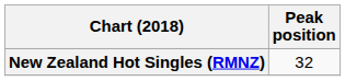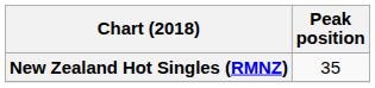New Zealand Hot Singles (RMNZ) | Peak position: 32 -> 35
